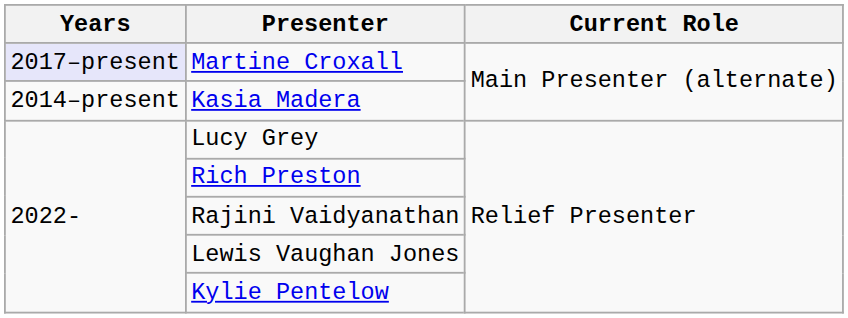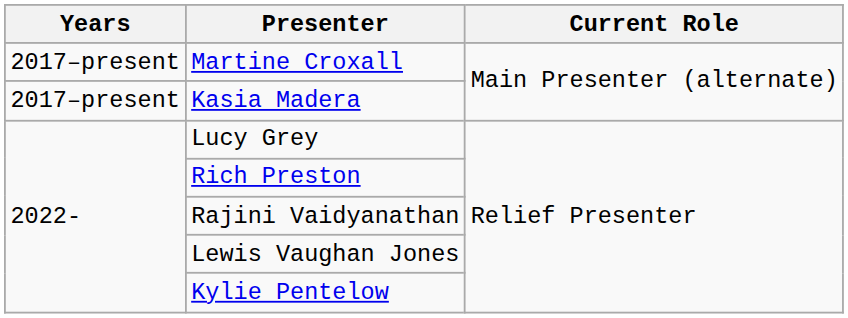Martine Croxall | Years: lavender background -> no background
Kasia Madera | Years: 2014–present -> 2017–present
